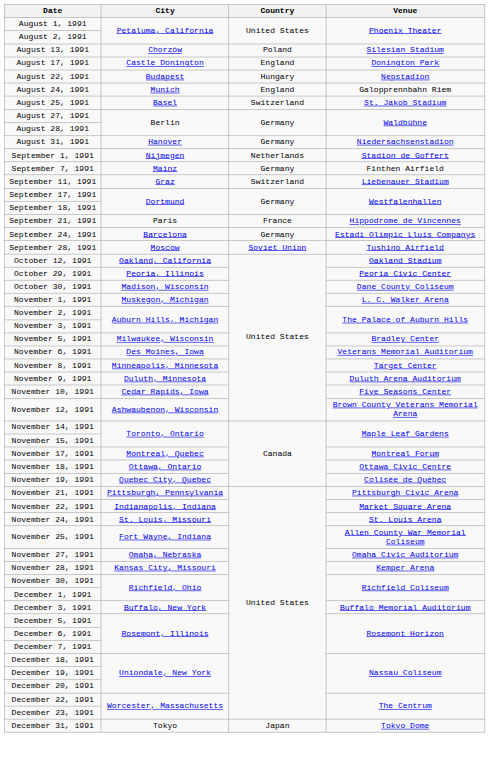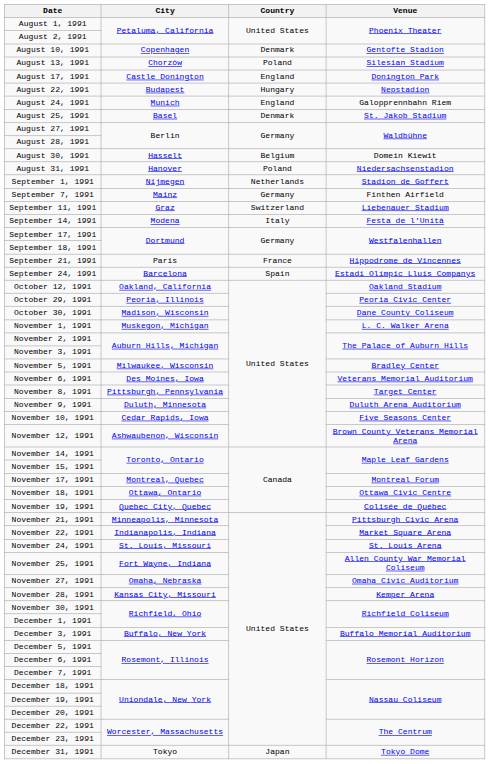+ row: August 10, 1991 | Copenhagen | Denmark | Gentofte Stadion
August 25, 1991 | Country: Switzerland -> Denmark
+ row: August 30, 1991 | Hasselt | Belgium | Domein Kiewit
August 31, 1991 | Country: Germany -> Poland
+ row: September 14, 1991 | Modena | Italy | Festa de l'Unità
September 24, 1991 | Country: Germany -> Spain
- row: September 28, 1991 | Moscow | Soviet Union | Tushino Airfield
November 8, 1991 | City: Minneapolis, Minnesota -> Pittsburgh, Pennsylvania
November 21, 1991 | City: Pittsburgh, Pennsylvania -> Minneapolis, Minnesota
